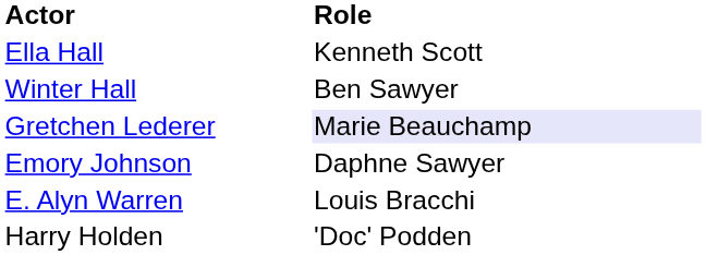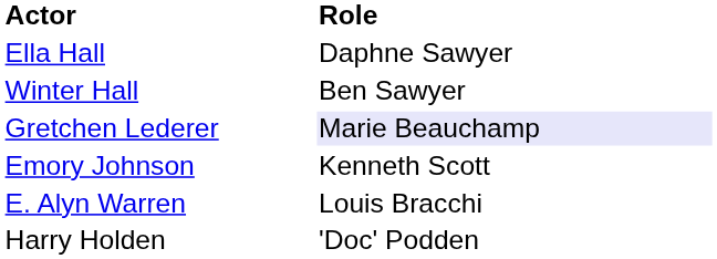Ella Hall | Role: Kenneth Scott -> Daphne Sawyer
Emory Johnson | Role: Daphne Sawyer -> Kenneth Scott
